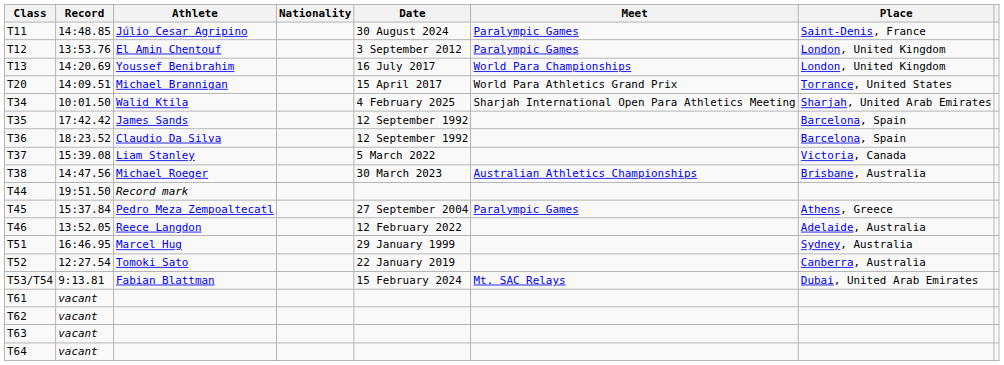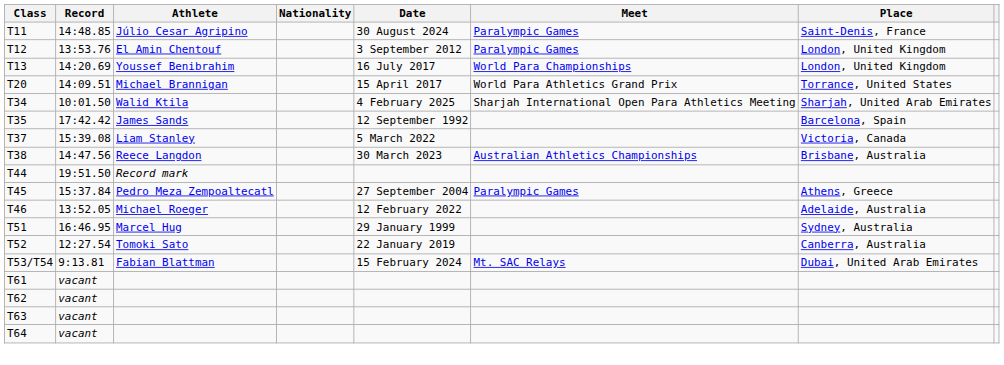- row: T36 | 18:23.52 | Claudio Da Silva | 12 September 1992 | Barcelona, Spain
T38 | Athlete: Michael Roeger -> Reece Langdon
T46 | Athlete: Reece Langdon -> Michael Roeger
